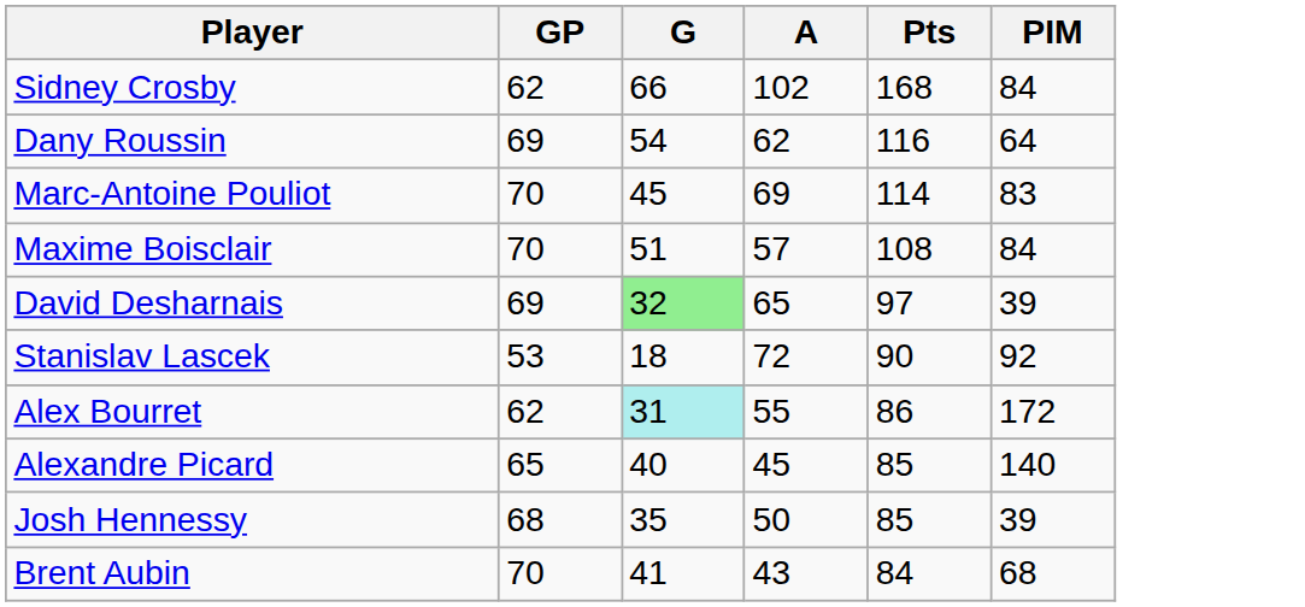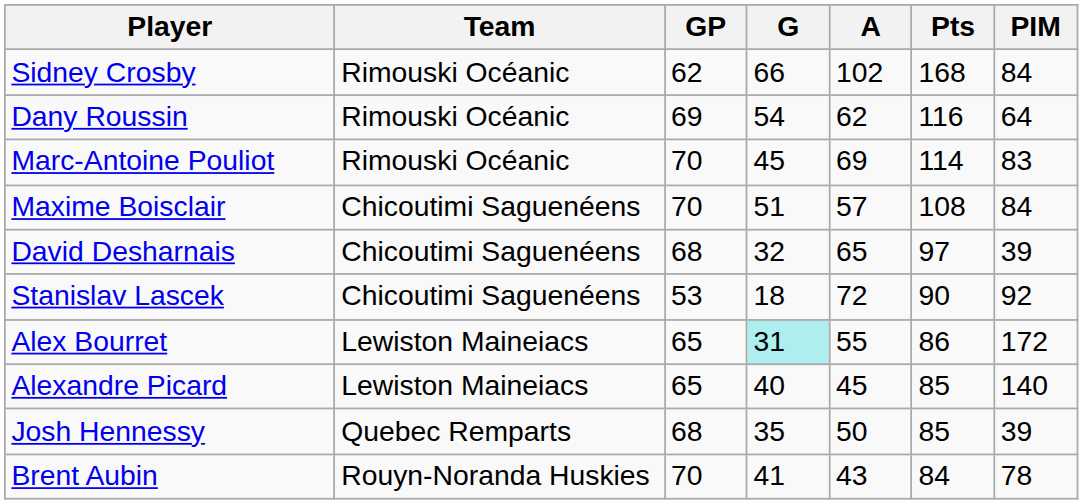+ column: Team | Rimouski Océanic | Rimouski Océanic | Rimouski Océanic | Chicoutimi Saguenéens | Chicoutimi Saguenéens | Chicoutimi Saguenéens | Lewiston Maineiacs | Lewiston Maineiacs | Quebec Remparts | Rouyn-Noranda Huskies
David Desharnais | GP: 69 -> 68
David Desharnais | G: lightgreen background -> no background
Alex Bourret | GP: 62 -> 65
Brent Aubin | PIM: 68 -> 78
